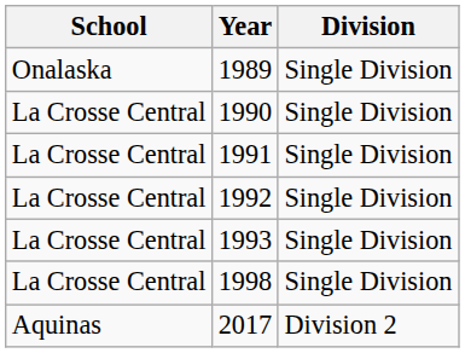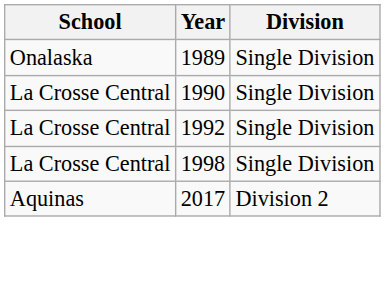- row: La Crosse Central | 1991 | Single Division
- row: La Crosse Central | 1993 | Single Division
